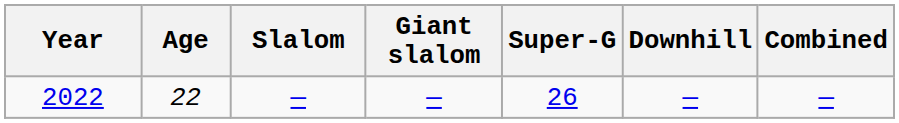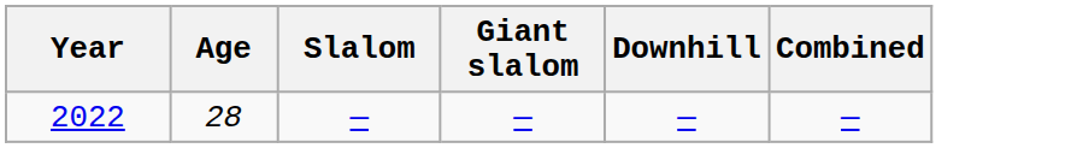- column: Super-G | 26
2022 | Age: 22 -> 28
